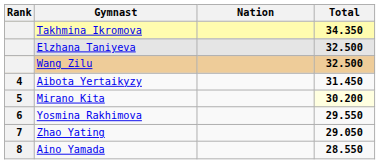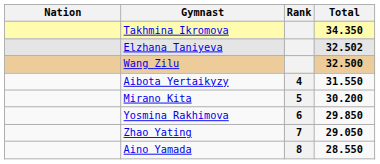columns swapped: Rank <-> Nation
Elzhana Taniyeva | Total: 32.500 -> 32.502
Aibota Yertaikyzy | Total: 31.450 -> 31.550
Mirano Kita | Total: lightyellow background -> no background
Yosmina Rakhimova | Total: 29.550 -> 29.850
